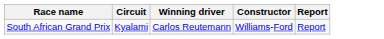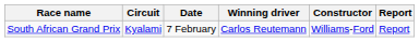+ column: Date | 7 February
